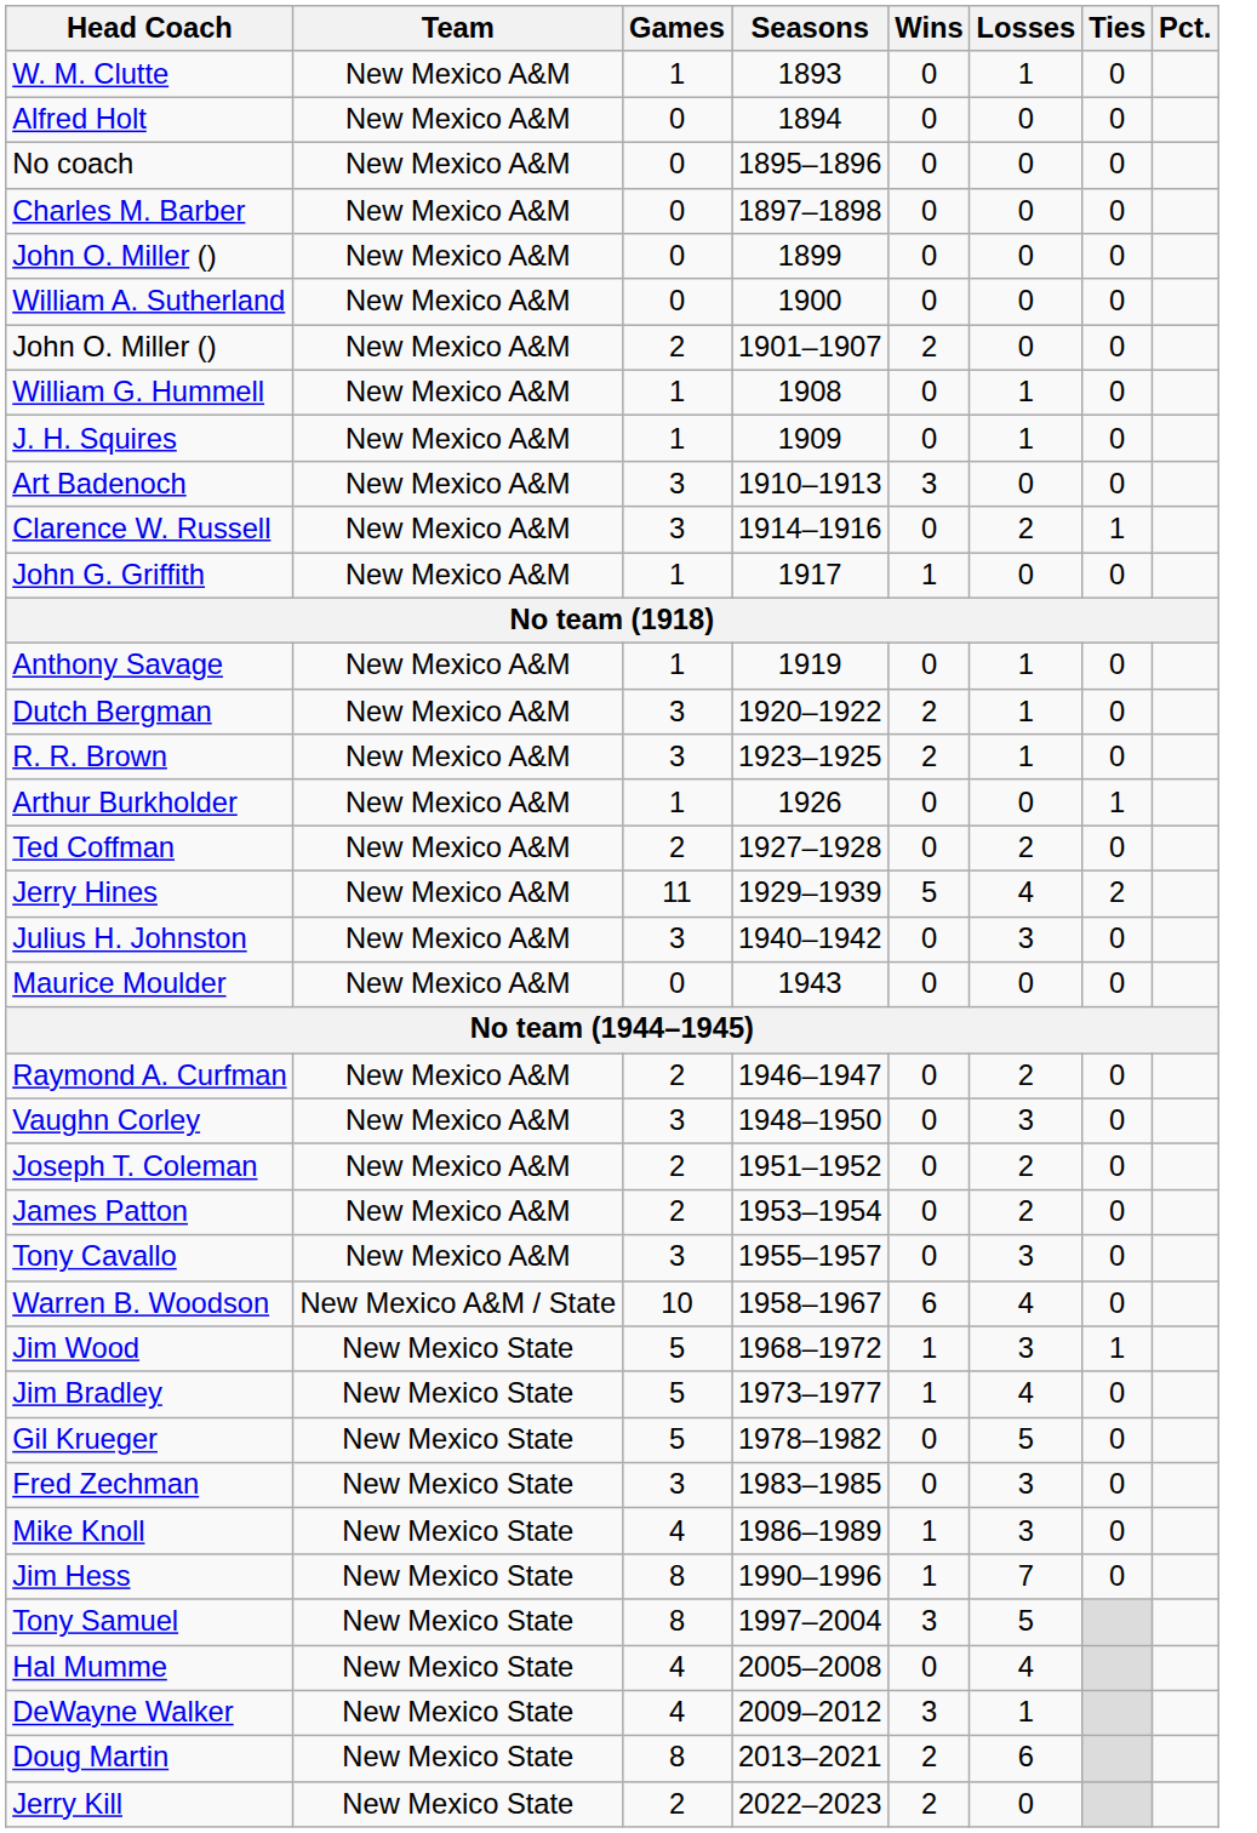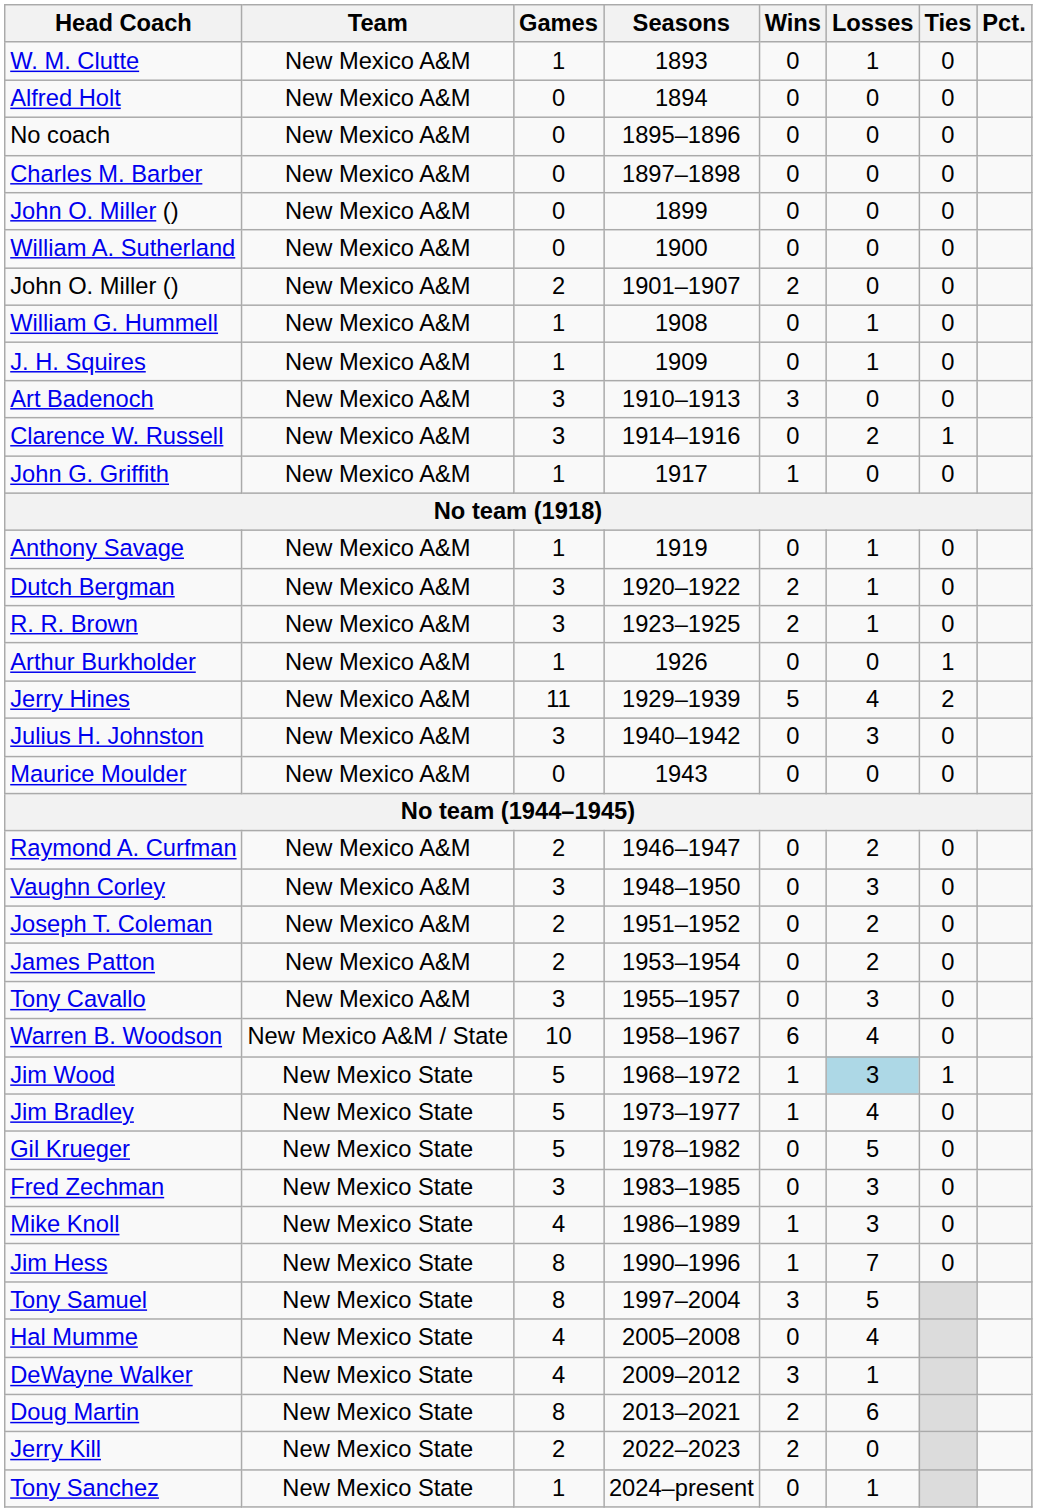- row: Ted Coffman | New Mexico A&M | 2 | 1927–1928 | 0 | 2 | 0
Jim Wood | Losses: no background -> lightblue background
+ row: Tony Sanchez | New Mexico State | 1 | 2024–present | 0 | 1
